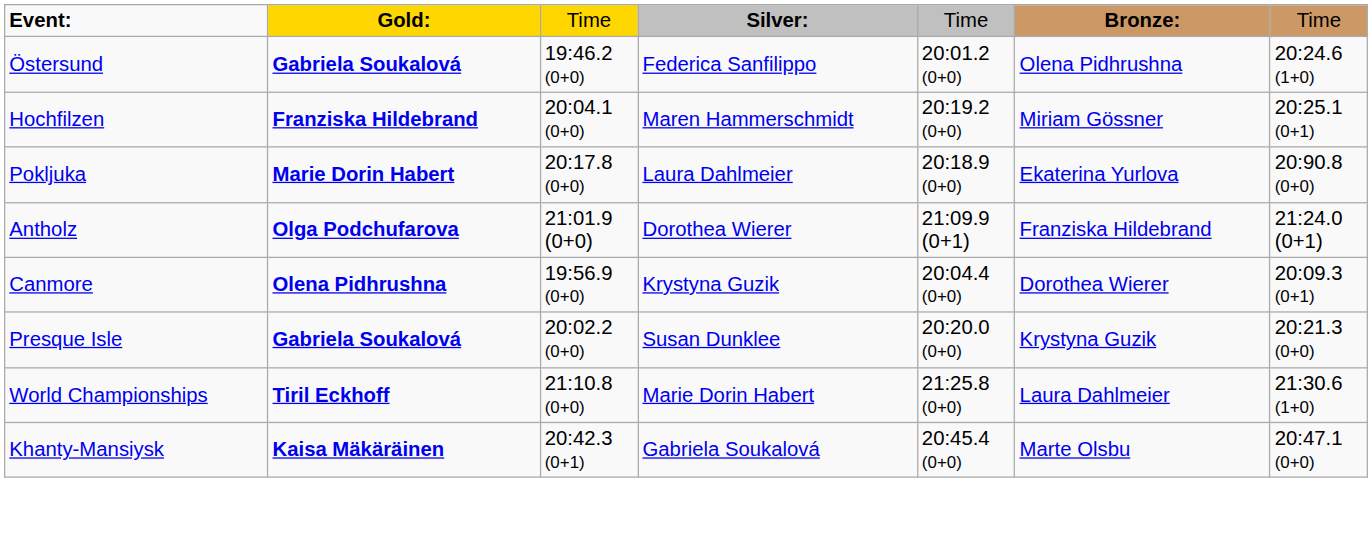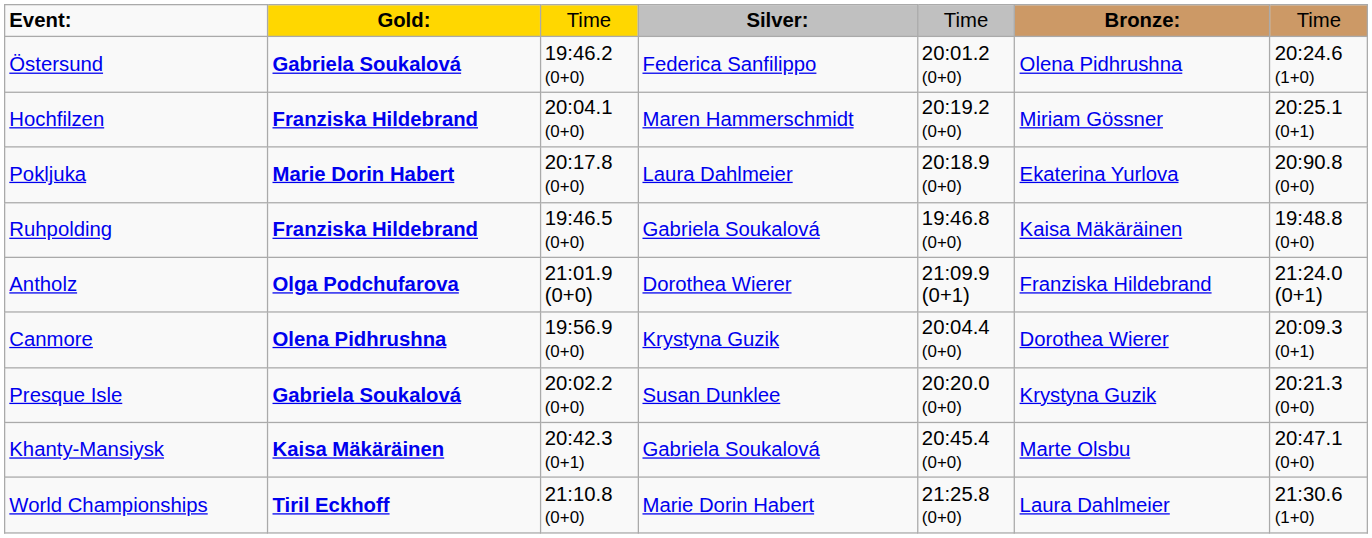+ row: Ruhpolding | Franziska Hildebrand | 19:46.5 (0+0) | Gabriela Soukalová | 19:46.8 (0+0) | Kaisa Mäkäräinen | 19:48.8 (0+0)
rows swapped: World Championships <-> Khanty-Mansiysk
